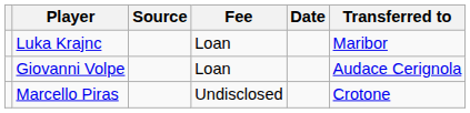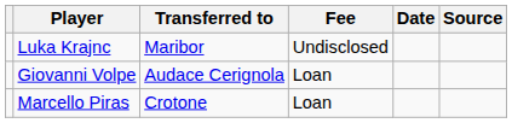columns swapped: Transferred to <-> Source
Luka Krajnc | Fee: Loan -> Undisclosed
Marcello Piras | Fee: Undisclosed -> Loan
